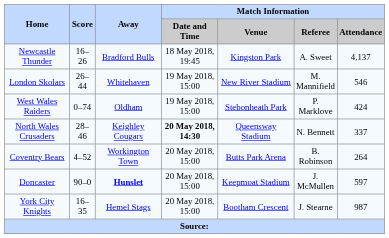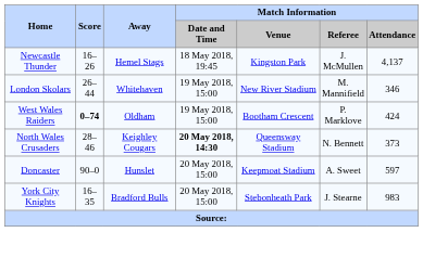Newcastle Thunder | Away: Bradford Bulls -> Hemel Stags
Newcastle Thunder | Match Information / Referee: A. Sweet -> J. McMullen
London Skolars | Match Information / Attendance: 546 -> 346
West Wales Raiders | Score: normal -> bold
West Wales Raiders | Match Information / Venue: Stebonheath Park -> Bootham Crescent
North Wales Crusaders | Match Information / Attendance: 337 -> 373
- row: Coventry Bears | 4–52 | Workington Town | 20 May 2018, 15:00 | Butts Park Arena | B. Robinson | 264
Doncaster | Away: bold -> normal
Doncaster | Match Information / Referee: J. McMullen -> A. Sweet
York City Knights | Away: Hemel Stags -> Bradford Bulls
York City Knights | Match Information / Venue: Bootham Crescent -> Stebonheath Park
York City Knights | Match Information / Attendance: 987 -> 983
